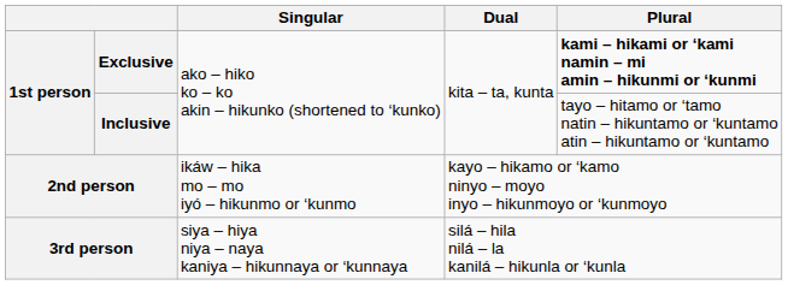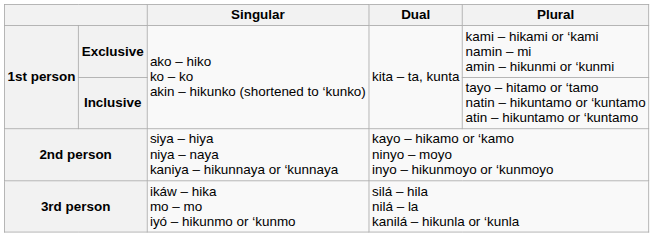Exclusive | Plural: bold -> normal
2nd person | Singular: ikáw – hika mo – mo iyó – hikunmo or ‘kunmo -> siya – hiya niya – naya kaniya – hikunnaya or ‘kunnaya
3rd person | Singular: siya – hiya niya – naya kaniya – hikunnaya or ‘kunnaya -> ikáw – hika mo – mo iyó – hikunmo or ‘kunmo
